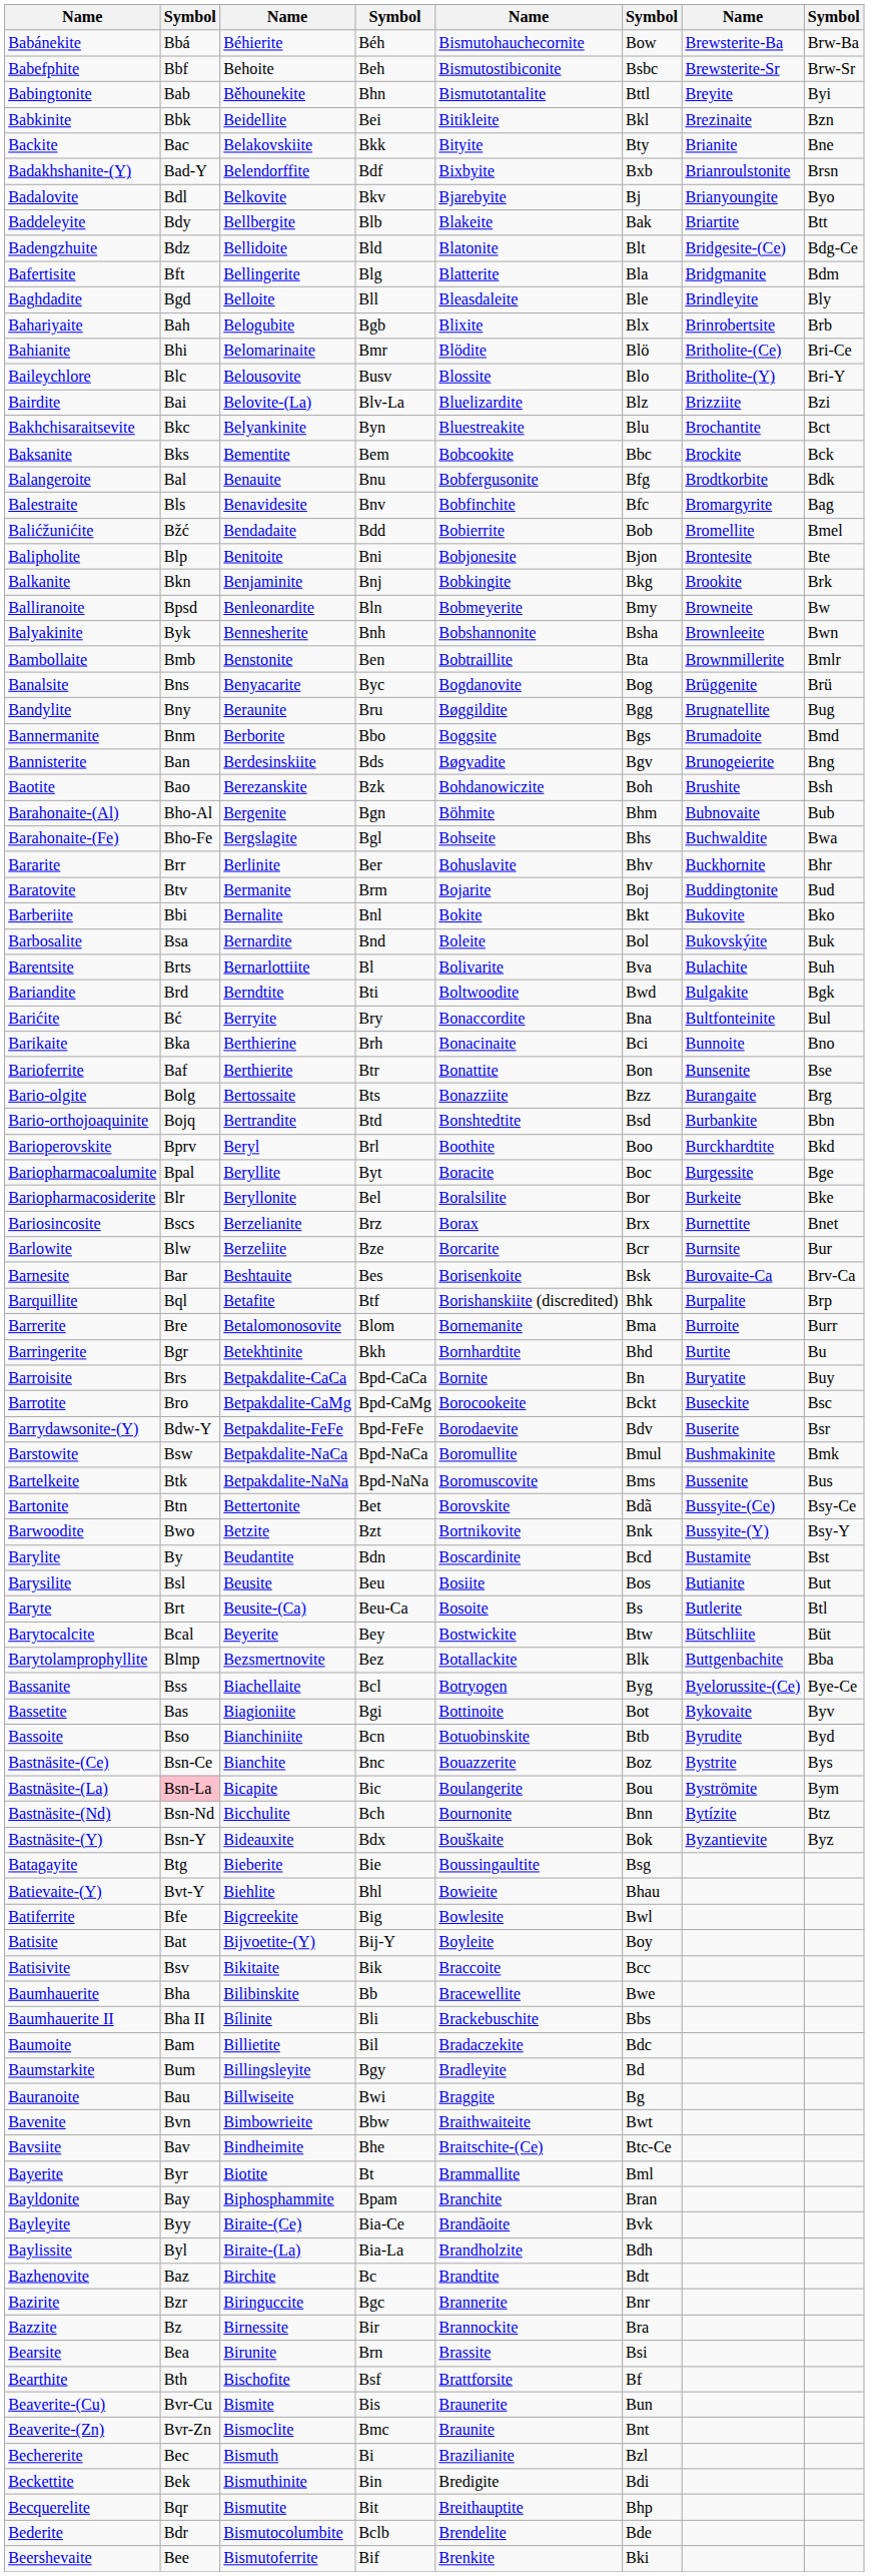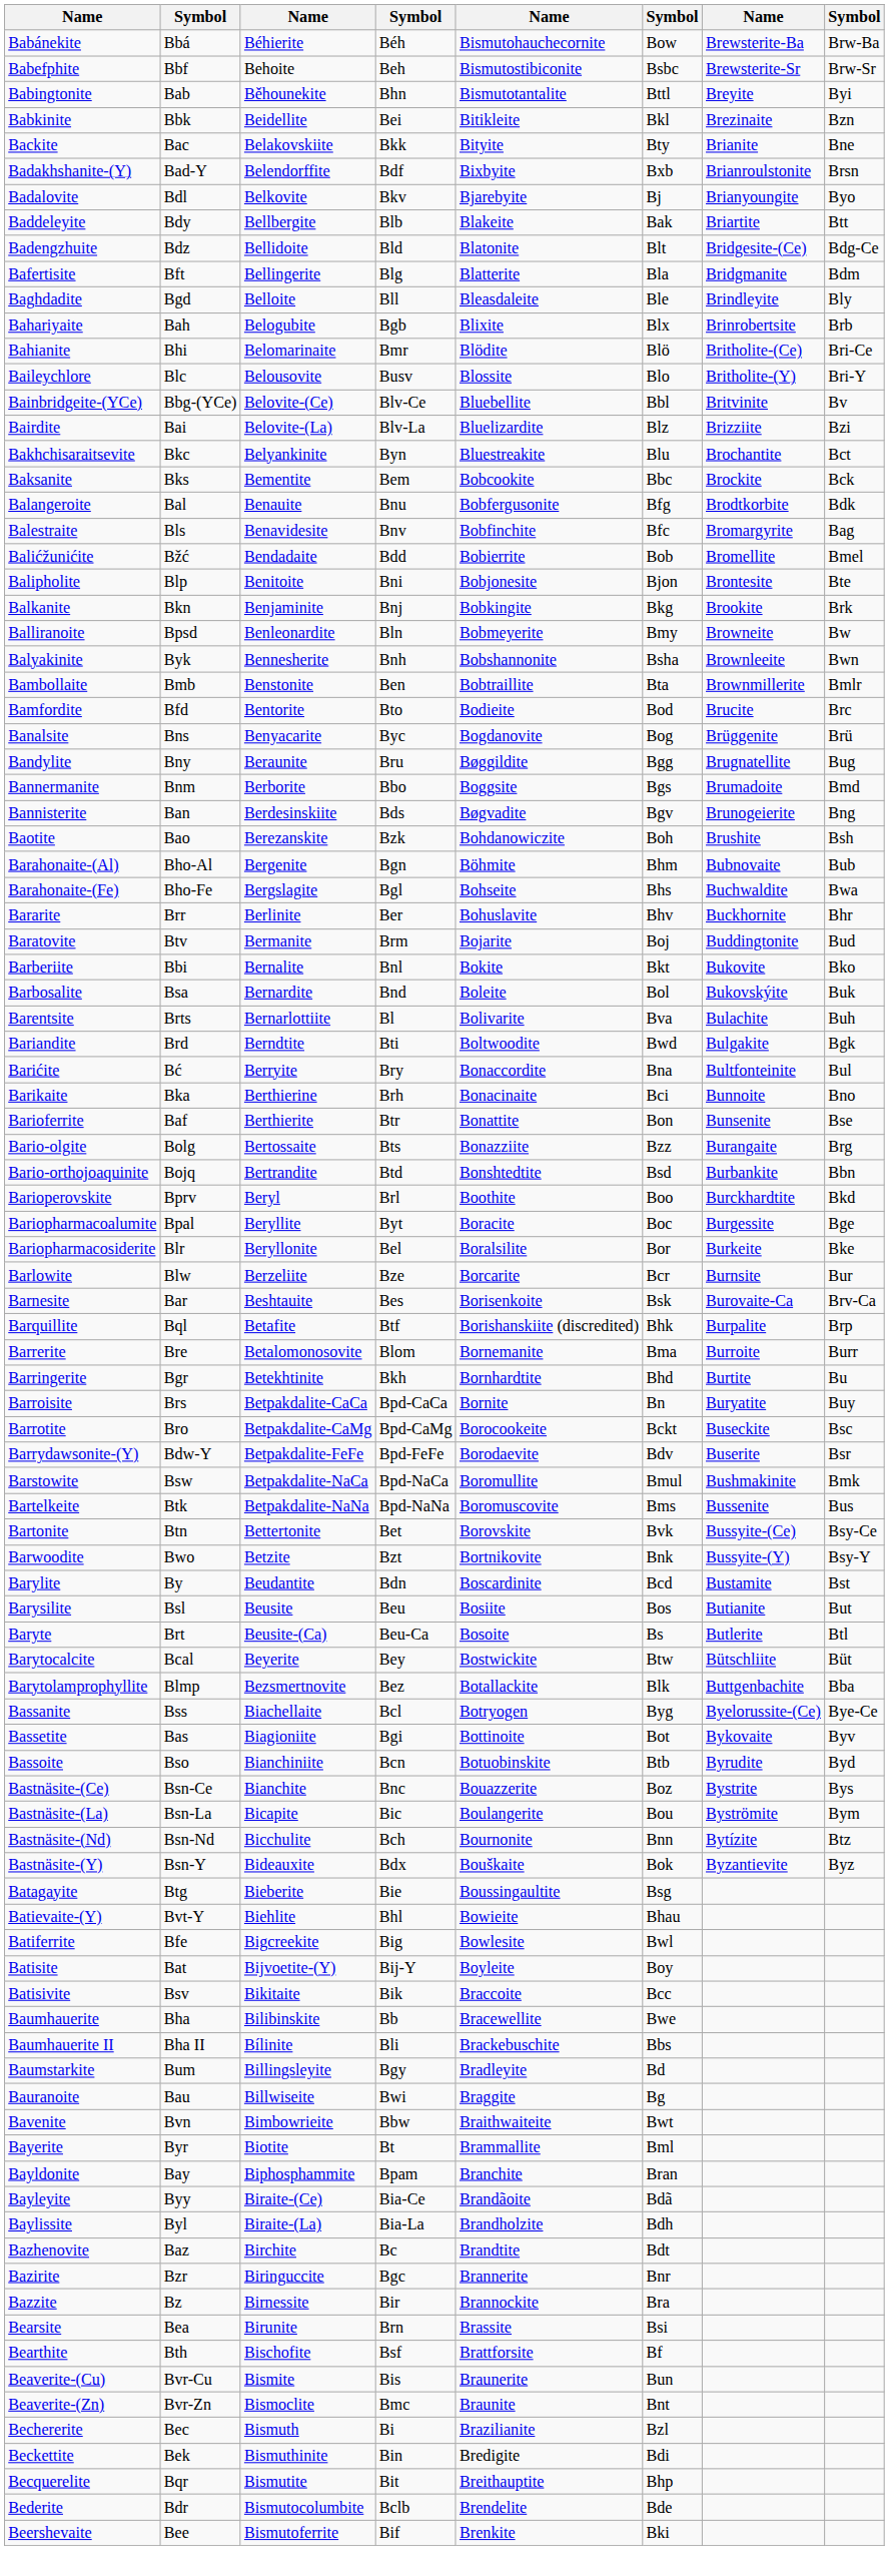+ row: Bainbridgeite-(YCe) | Bbg-(YCe) | Belovite-(Ce) | Blv-Ce | Bluebellite | Bbl | Britvinite | Bv
+ row: Bamfordite | Bfd | Bentorite | Bto | Bodieite | Bod | Brucite | Brc
- row: Bariosincosite | Bscs | Berzelianite | Brz | Borax | Brx | Burnettite | Bnet
Bartonite | column 6: Bdã -> Bvk
Bastnäsite-(La) | column 2: pink background -> no background
- row: Baumoite | Bam | Billietite | Bil | Bradaczekite | Bdc
- row: Bavsiite | Bav | Bindheimite | Bhe | Braitschite-(Ce) | Btc-Ce
Bayleyite | column 6: Bvk -> Bdã
